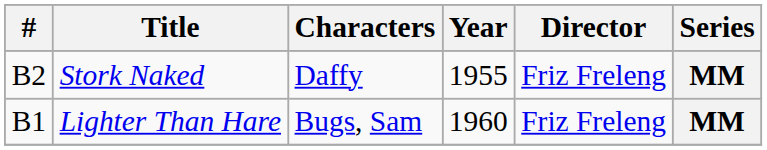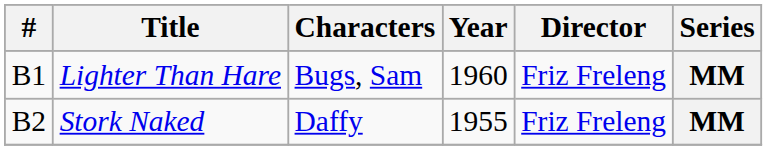rows swapped: Lighter Than Hare <-> Stork Naked
